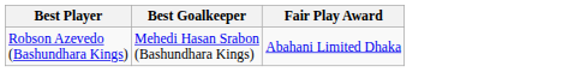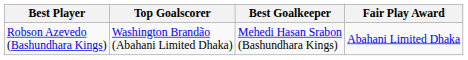+ column: Top Goalscorer | Washington Brandão (Abahani Limited Dhaka)
